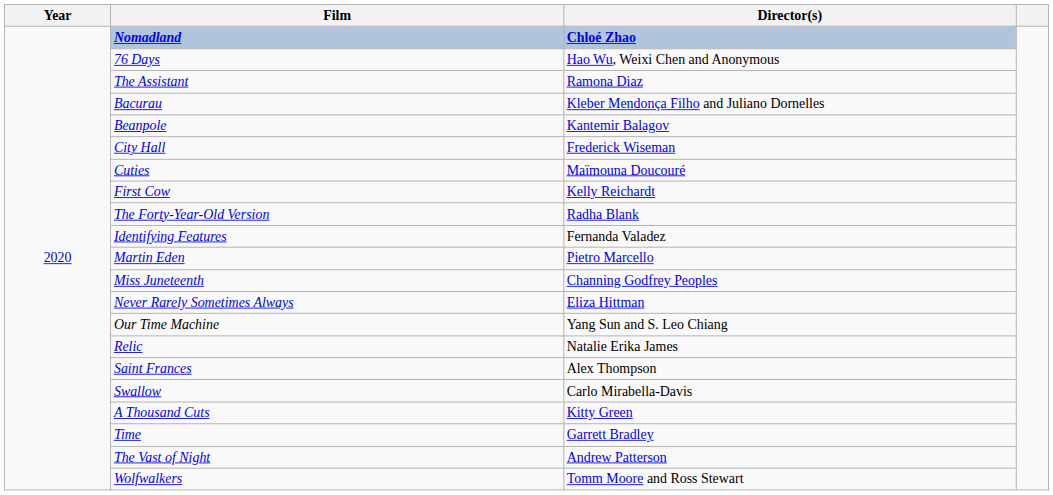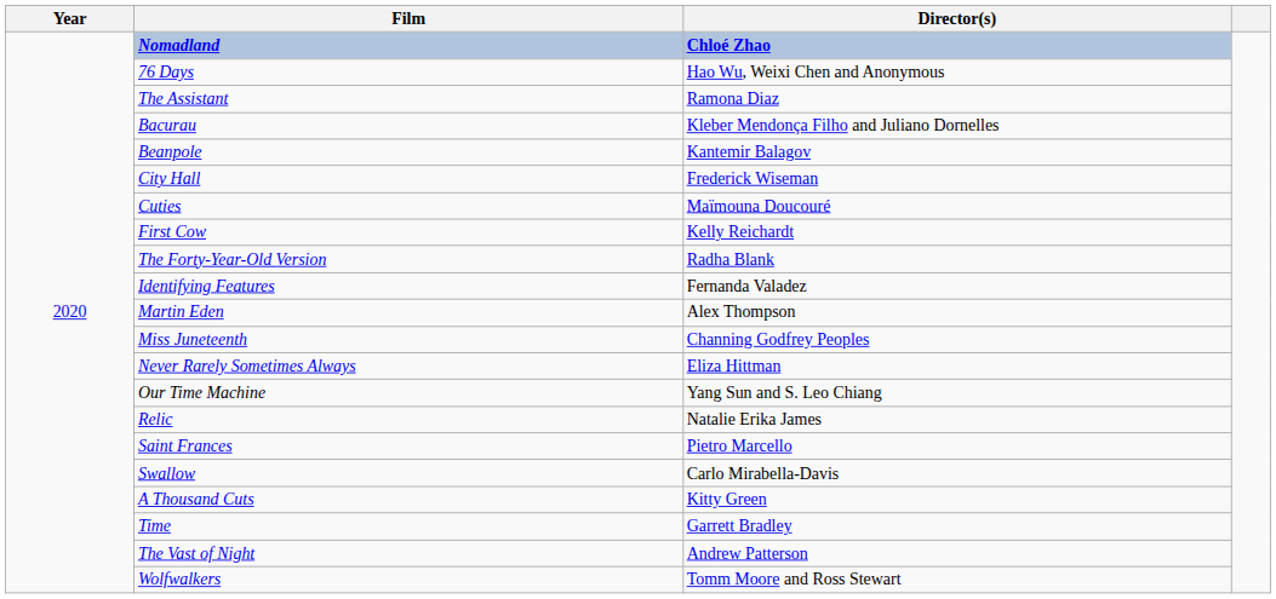Martin Eden | Director(s): Pietro Marcello -> Alex Thompson
Saint Frances | Director(s): Alex Thompson -> Pietro Marcello
